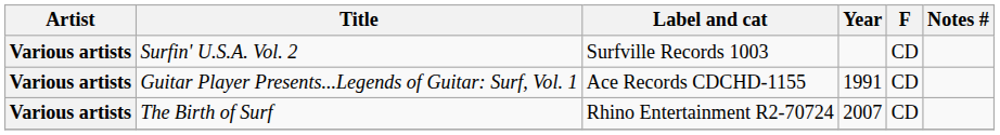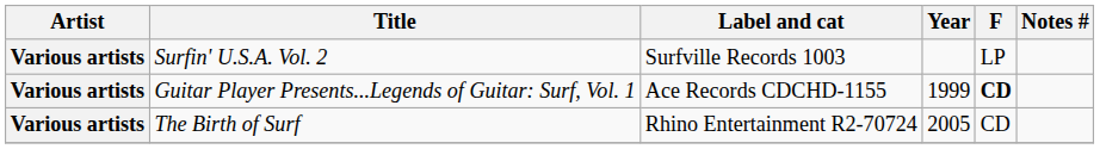Surfin' U.S.A. Vol. 2 | F: CD -> LP
Guitar Player Presents...Legends of Guitar: Surf, Vol. 1 | Year: 1991 -> 1999
Guitar Player Presents...Legends of Guitar: Surf, Vol. 1 | F: normal -> bold
The Birth of Surf | Year: 2007 -> 2005
